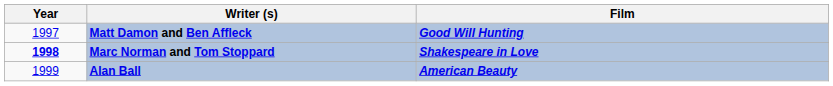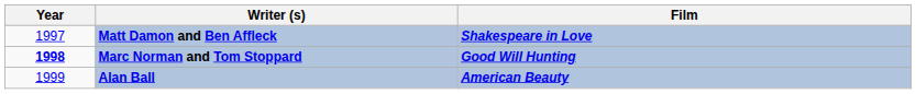Matt Damon and Ben Affleck | Film: Good Will Hunting -> Shakespeare in Love
Marc Norman and Tom Stoppard | Film: Shakespeare in Love -> Good Will Hunting
